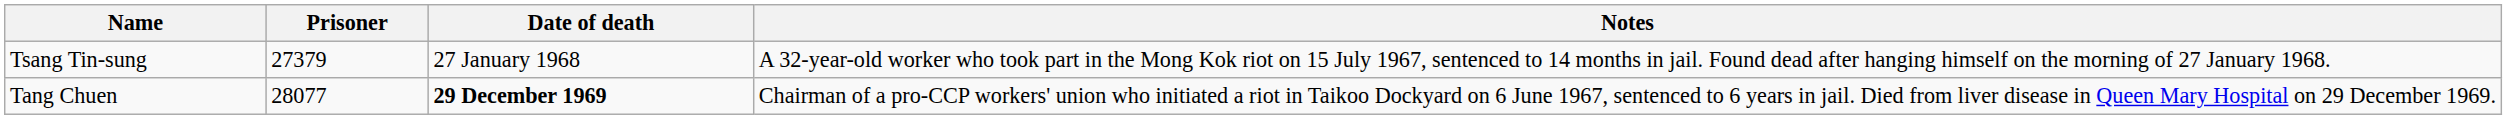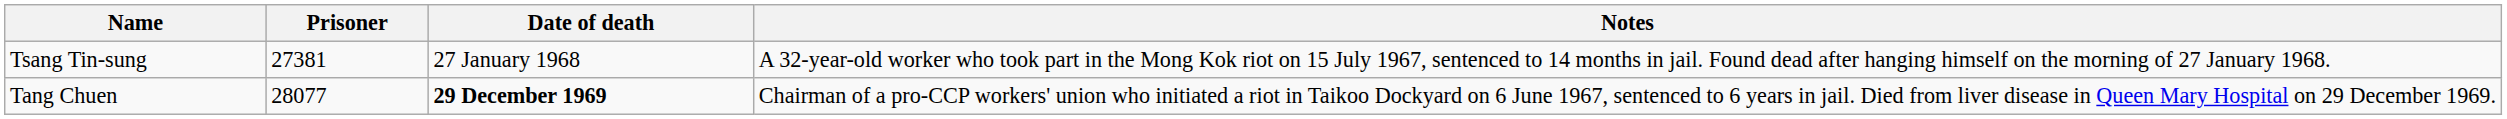Tsang Tin-sung | Prisoner: 27379 -> 27381
